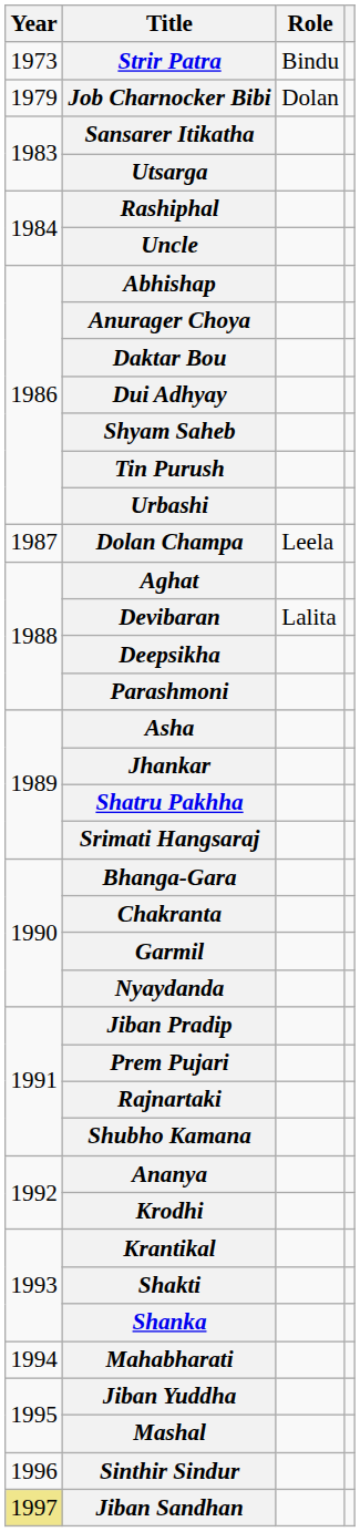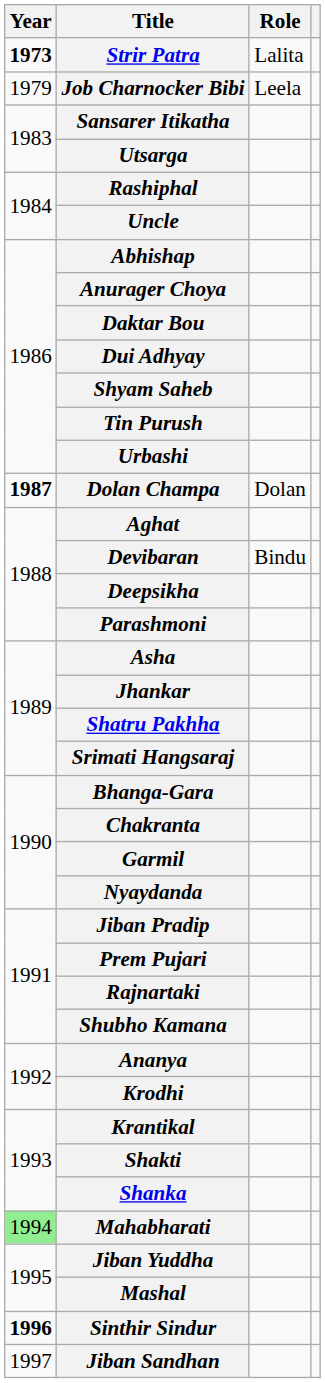Strir Patra | Year: normal -> bold
Strir Patra | Role: Bindu -> Lalita
Job Charnocker Bibi | Role: Dolan -> Leela
Dolan Champa | Year: normal -> bold
Dolan Champa | Role: Leela -> Dolan
Devibaran | Role: Lalita -> Bindu
Mahabharati | Year: no background -> lightgreen background
Sinthir Sindur | Year: normal -> bold
Jiban Sandhan | Year: khaki background -> no background
